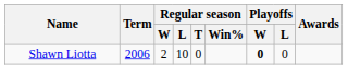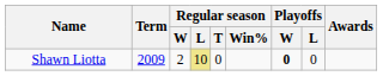Shawn Liotta | Term: 2006 -> 2009
Shawn Liotta | Regular season / L: no background -> khaki background
